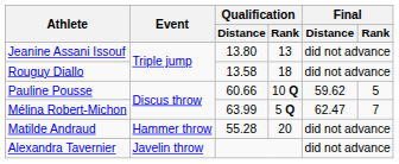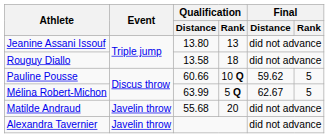Mélina Robert-Michon | Final / Distance: 62.47 -> 62.67
Mélina Robert-Michon | Final / Rank: 7 -> 5
Matilde Andraud | Event: Hammer throw -> Javelin throw
Matilde Andraud | Qualification / Distance: 55.28 -> 55.68
